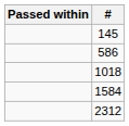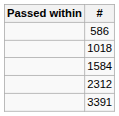- row: 145
+ row: 3391
